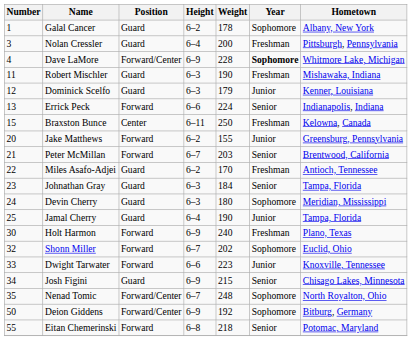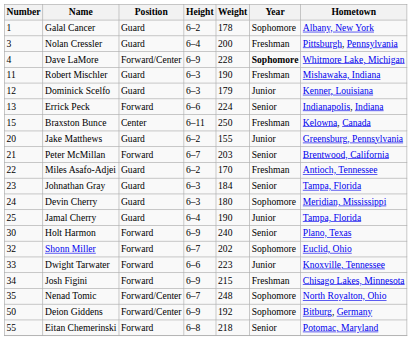Jake Matthews | Position: Forward -> Guard
Holt Harmon | Year: Freshman -> Senior
Josh Figini | Position: Guard -> Forward
Josh Figini | Year: Senior -> Freshman
